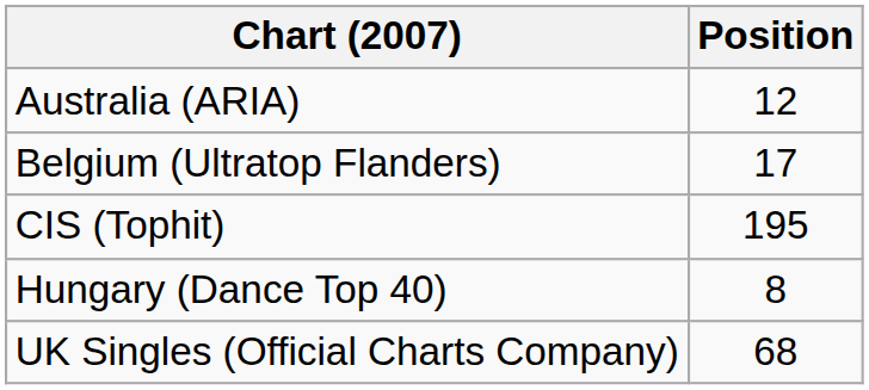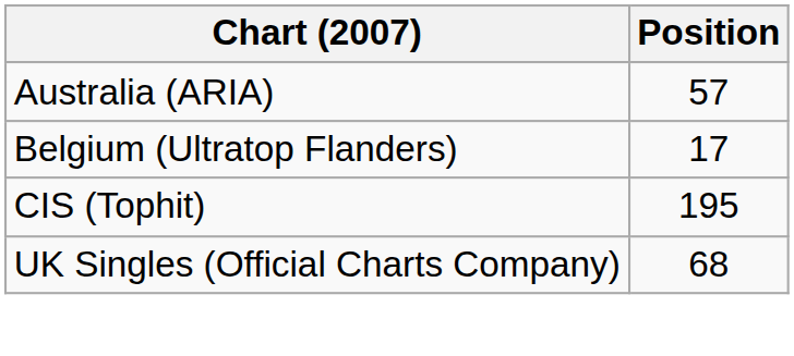Australia (ARIA) | Position: 12 -> 57
- row: Hungary (Dance Top 40) | 8
